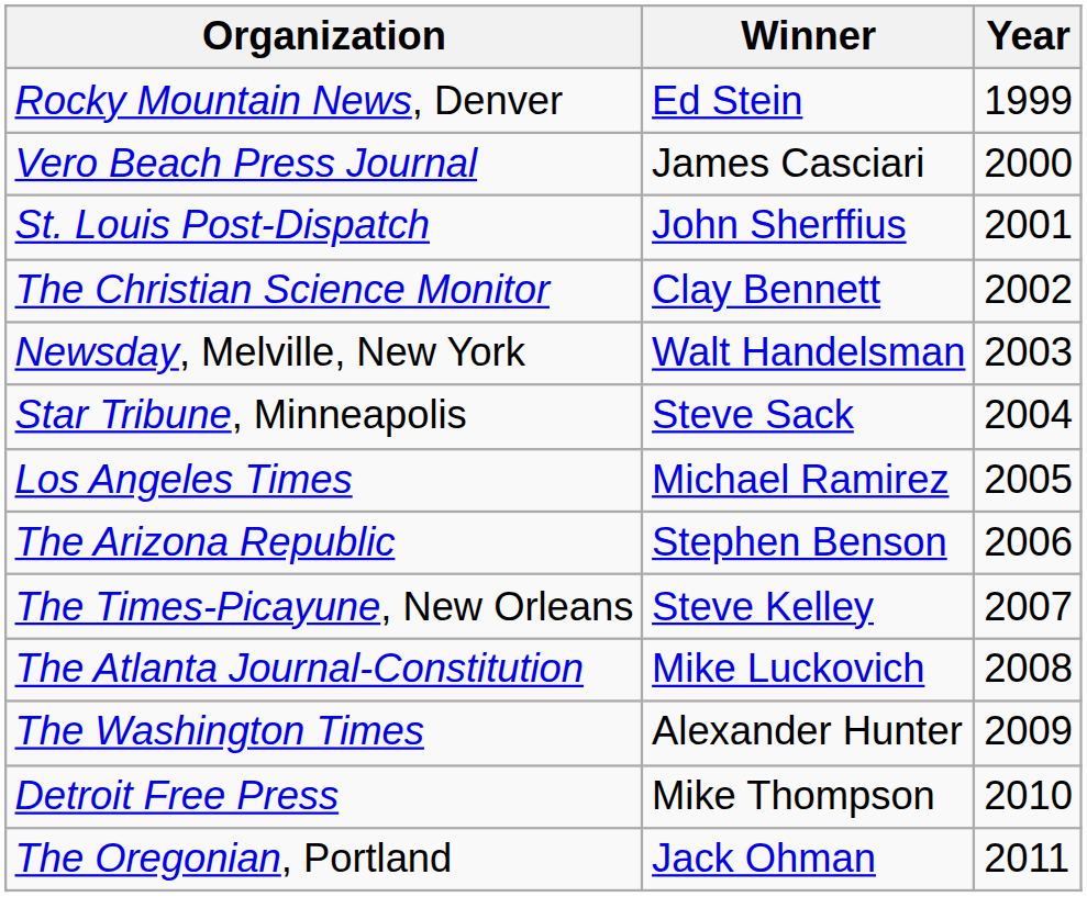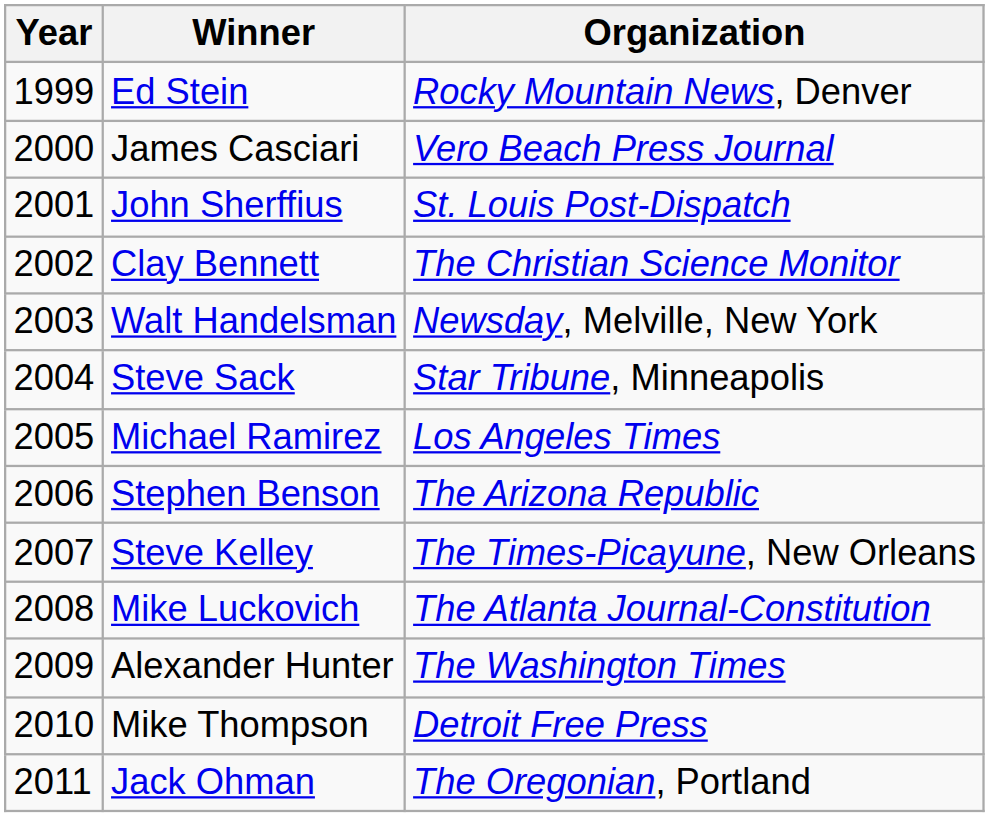columns swapped: Year <-> Organization
